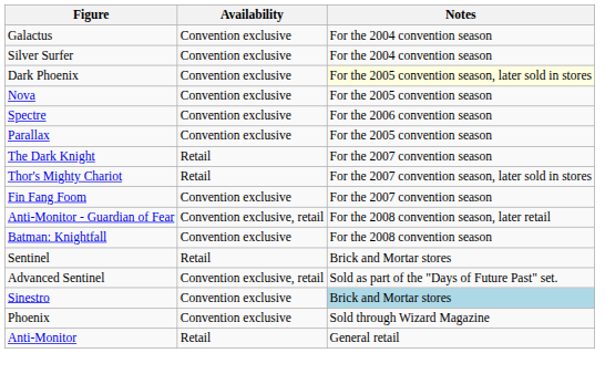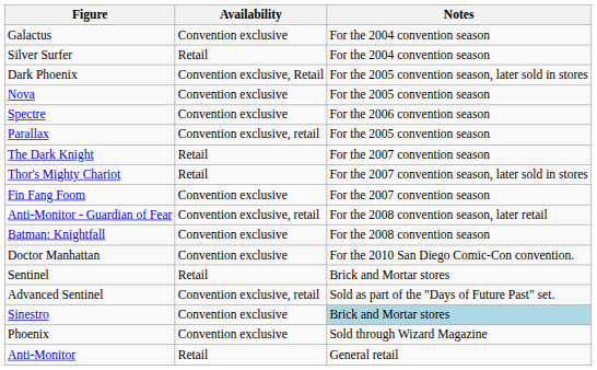Silver Surfer | Availability: Convention exclusive -> Retail
Dark Phoenix | Availability: Convention exclusive -> Convention exclusive, Retail
Dark Phoenix | Notes: lightyellow background -> no background
Parallax | Availability: Convention exclusive -> Convention exclusive, retail
+ row: Doctor Manhattan | Convention exclusive | For the 2010 San Diego Comic-Con convention.
